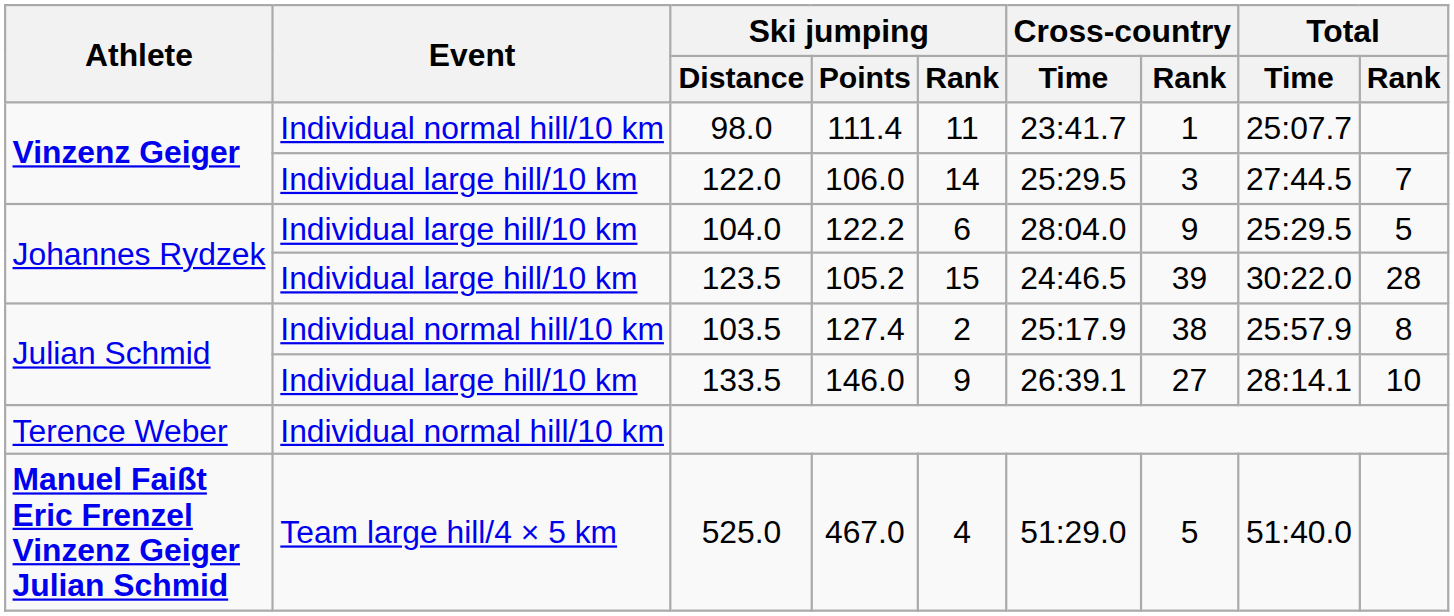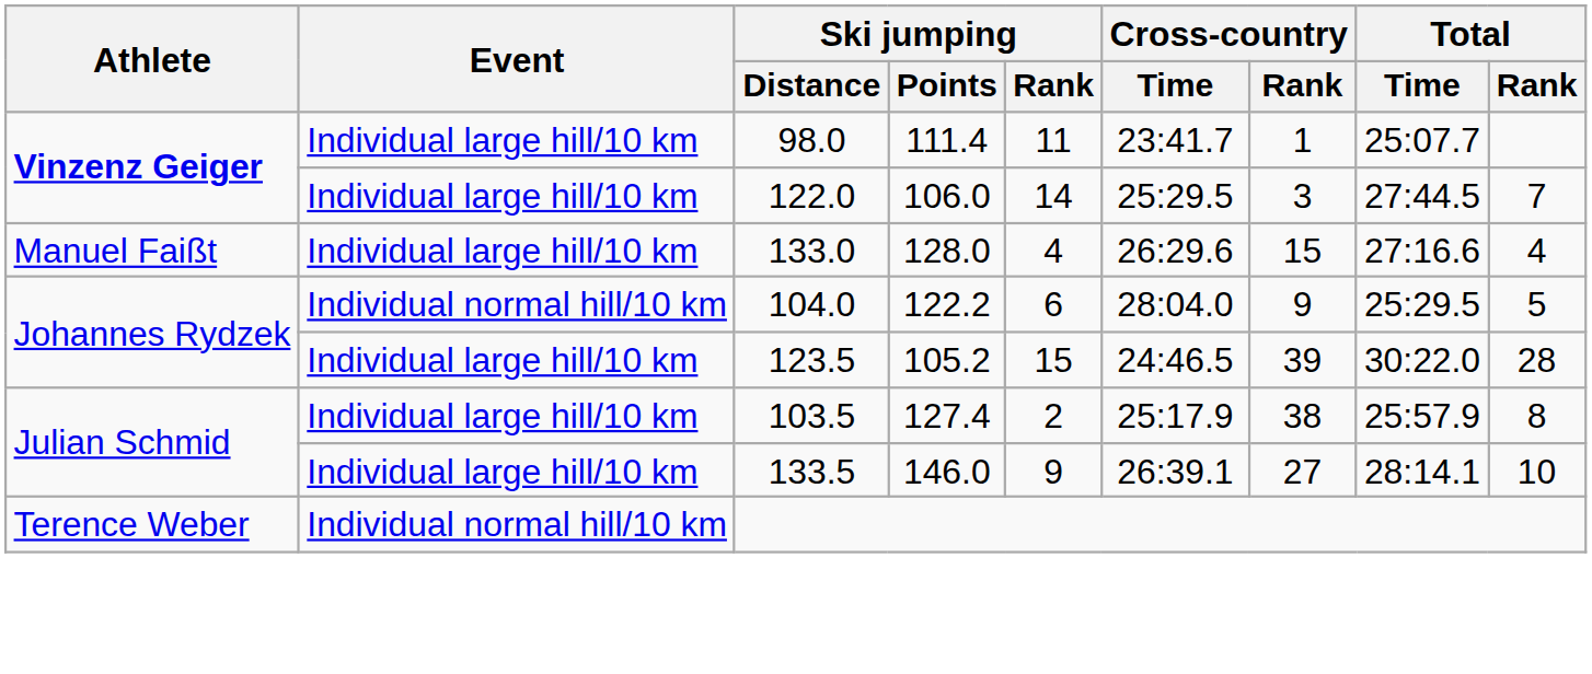98.0 | Event: Individual normal hill/10 km -> Individual large hill/10 km
+ row: Manuel Faißt | Individual large hill/10 km | 133.0 | 128.0 | 4 | 26:29.6 | 15 | 27:16.6 | 4
104.0 | Event: Individual large hill/10 km -> Individual normal hill/10 km
103.5 | Event: Individual normal hill/10 km -> Individual large hill/10 km
- row: Manuel Faißt Eric Frenzel Vinzenz Geiger Julian Schmid | Team large hill/4 × 5 km | 525.0 | 467.0 | 4 | 51:29.0 | 5 | 51:40.0
